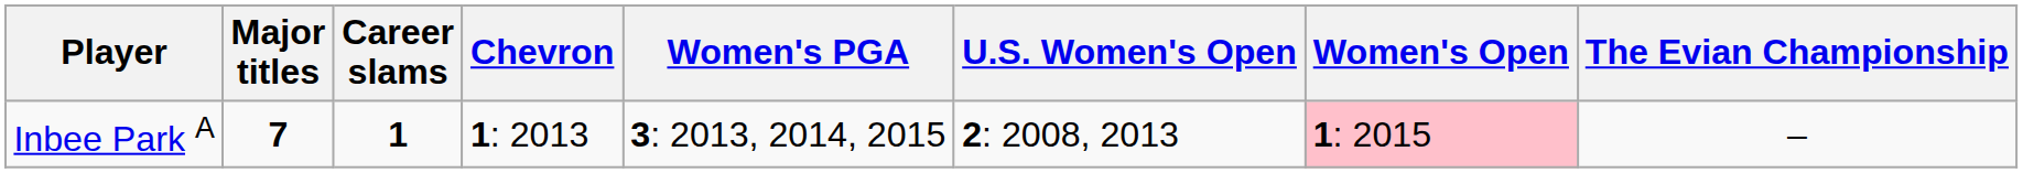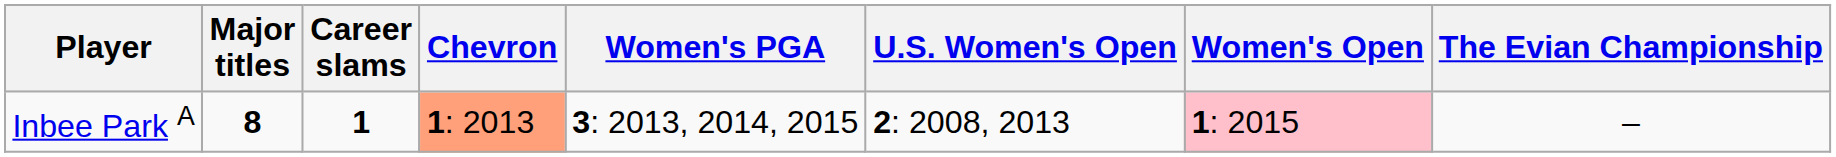Inbee Park A | Major titles: 7 -> 8
Inbee Park A | Chevron: no background -> lightsalmon background
